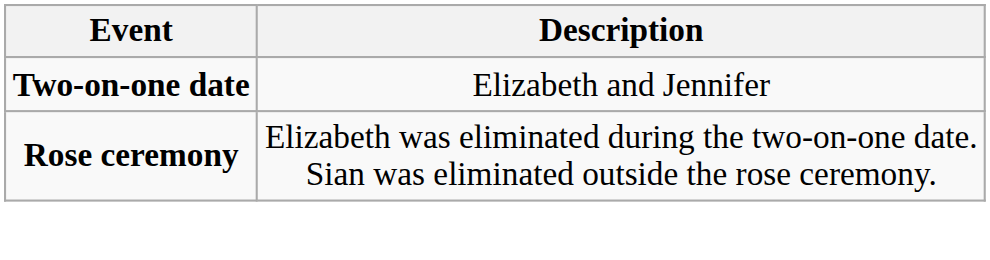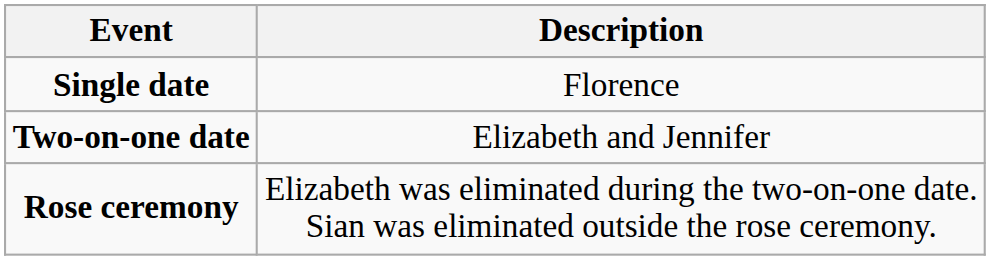+ row: Single date | Florence
